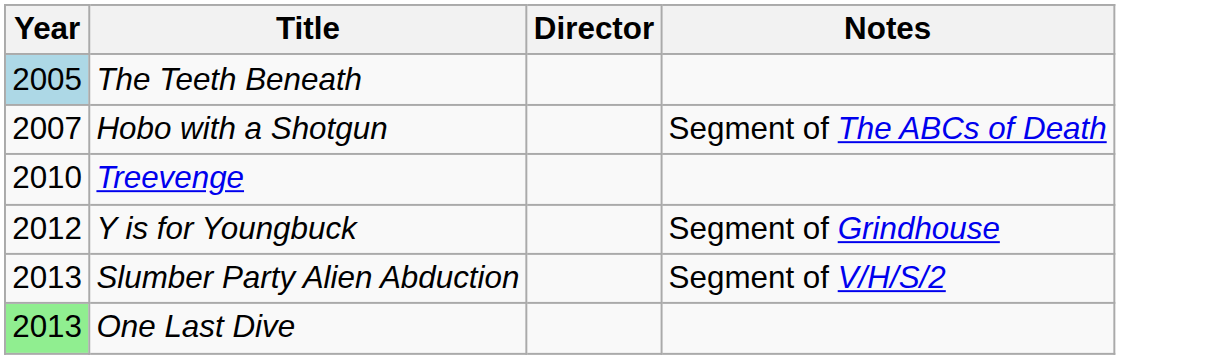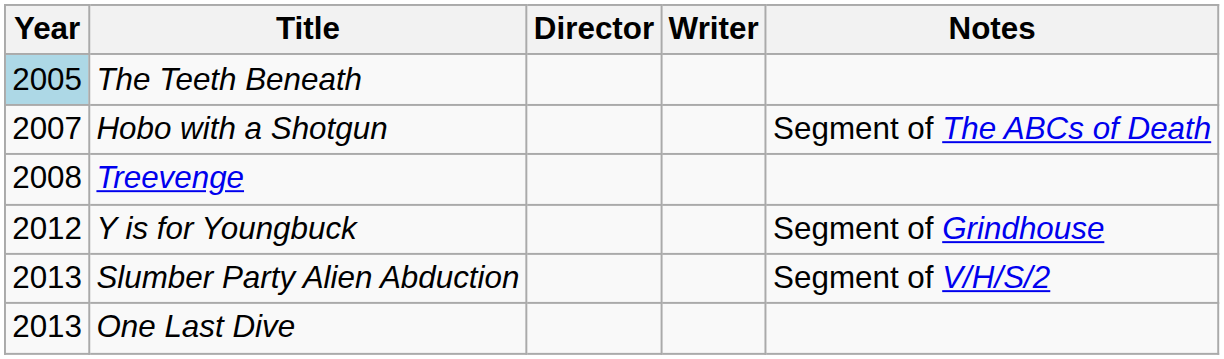+ column: Writer
Treevenge | Year: 2010 -> 2008
One Last Dive | Year: lightgreen background -> no background
